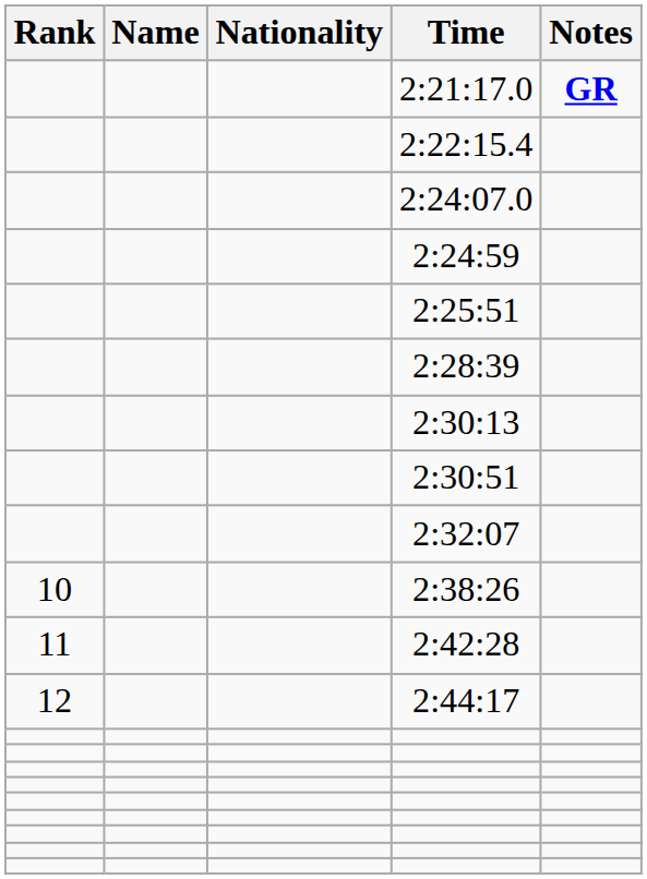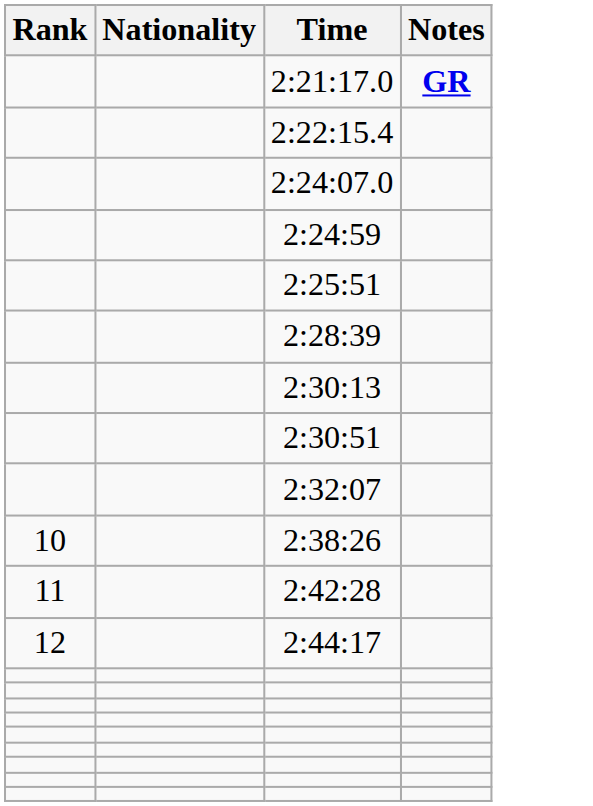- column: Name
